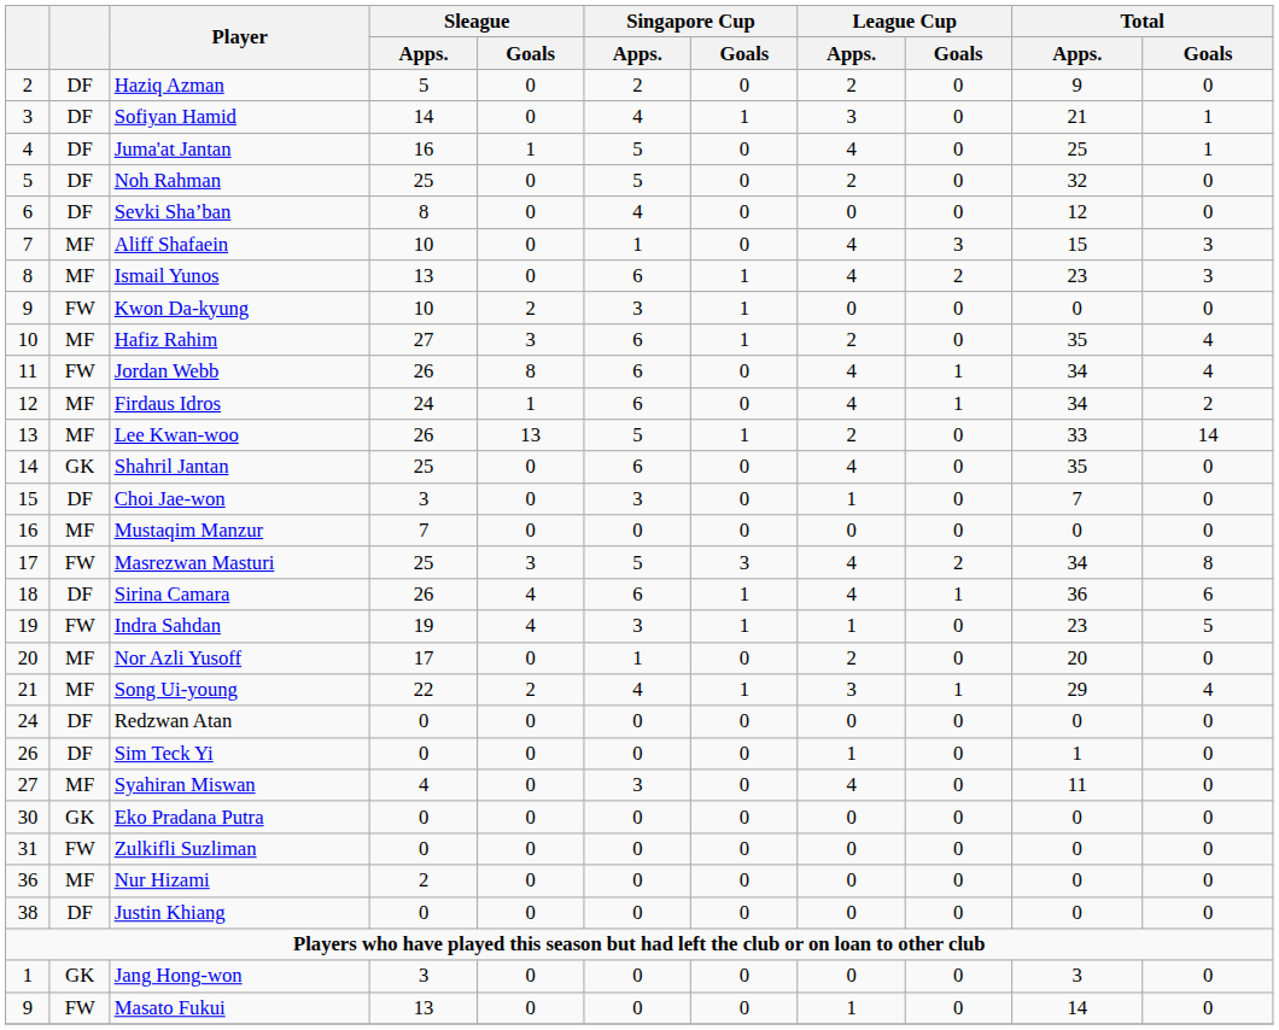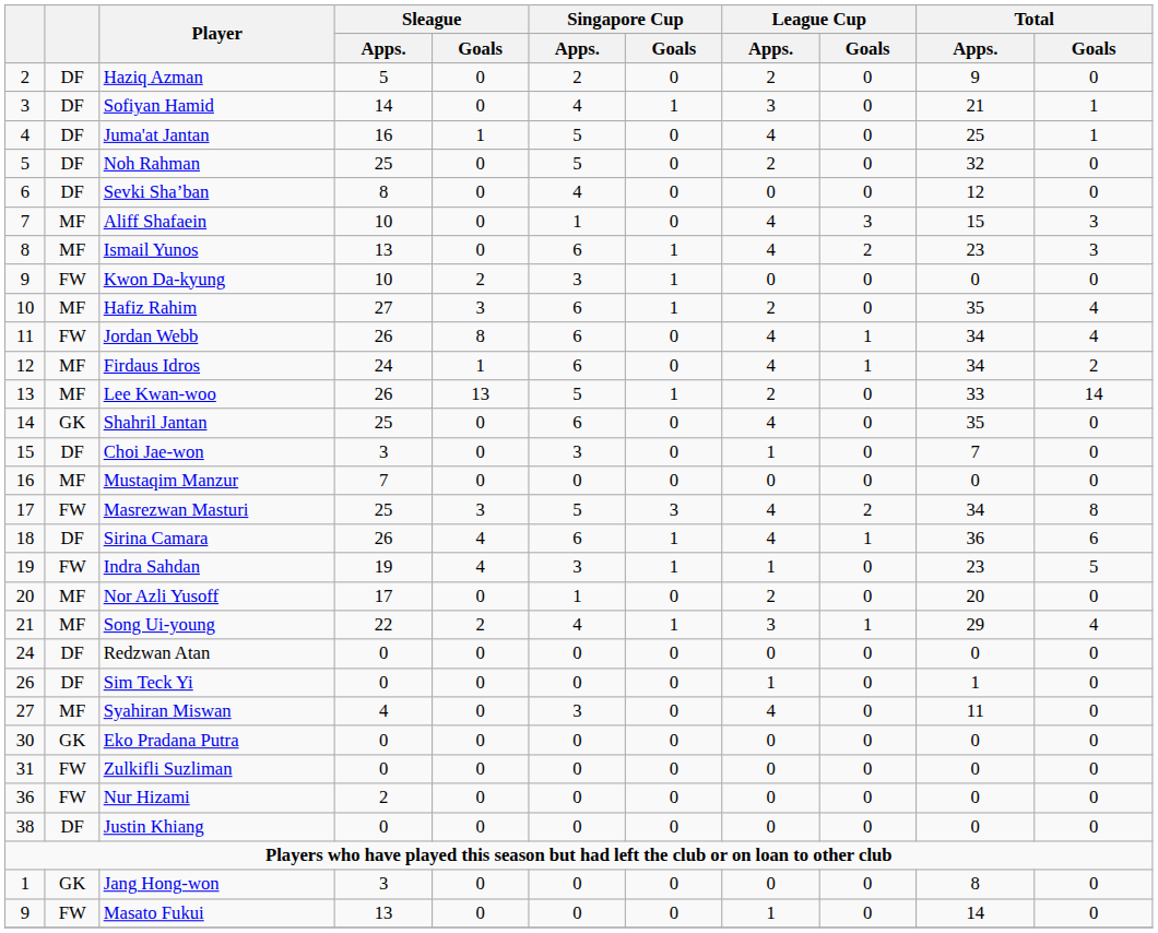Nur Hizami | column 2: MF -> FW
Jang Hong-won | Total / Apps.: 3 -> 8
